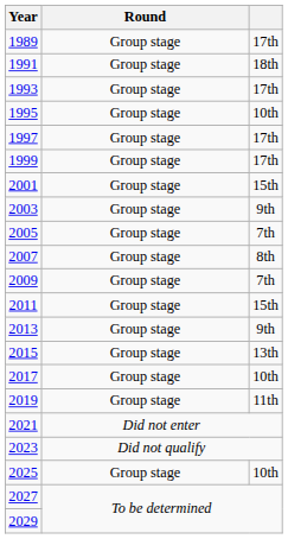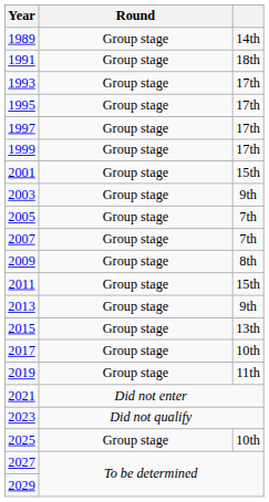1989 | column 3: 17th -> 14th
1995 | column 3: 10th -> 17th
2007 | column 3: 8th -> 7th
2009 | column 3: 7th -> 8th
